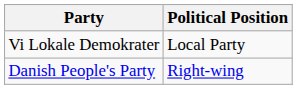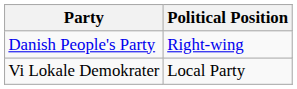rows swapped: Vi Lokale Demokrater <-> Danish People's Party
